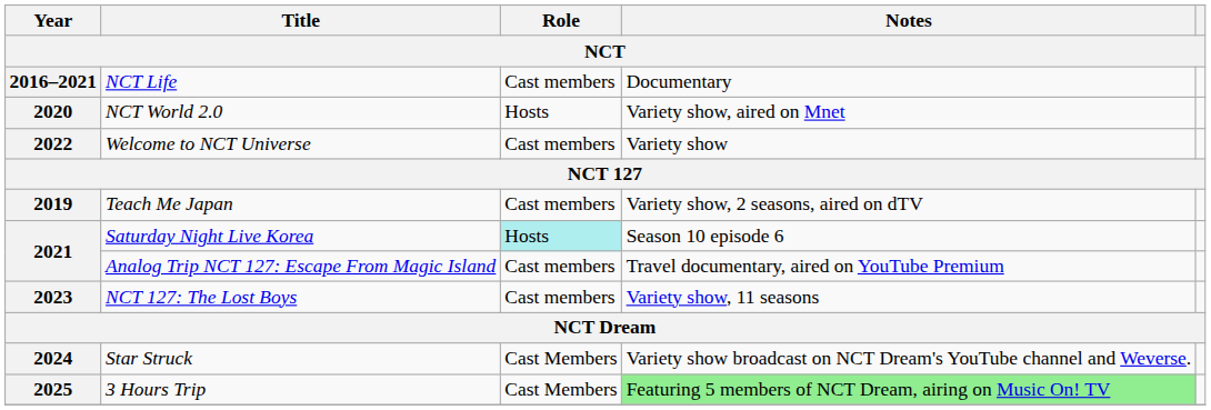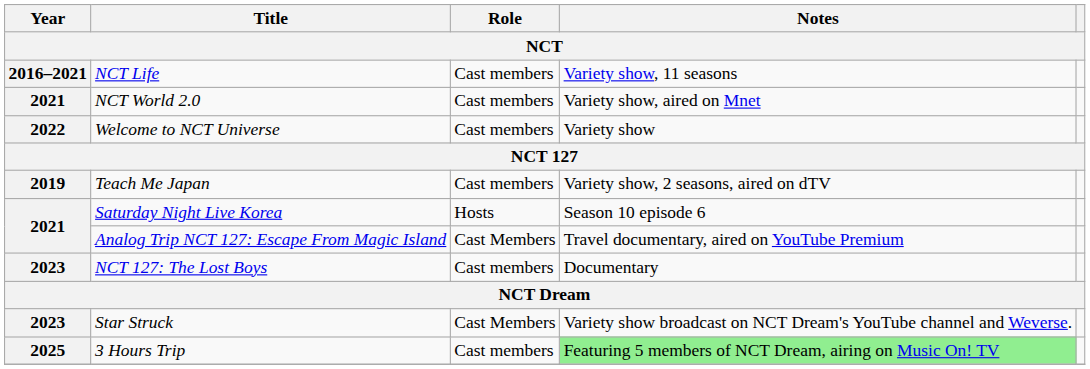NCT Life | Notes: Documentary -> Variety show, 11 seasons
NCT World 2.0 | Year: 2020 -> 2021
NCT World 2.0 | Role: Hosts -> Cast members
Saturday Night Live Korea | Role: paleturquoise background -> no background
Analog Trip NCT 127: Escape From Magic Island | Role: Cast members -> Cast Members
NCT 127: The Lost Boys | Notes: Variety show, 11 seasons -> Documentary
Star Struck | Year: 2024 -> 2023
3 Hours Trip | Role: Cast Members -> Cast members
